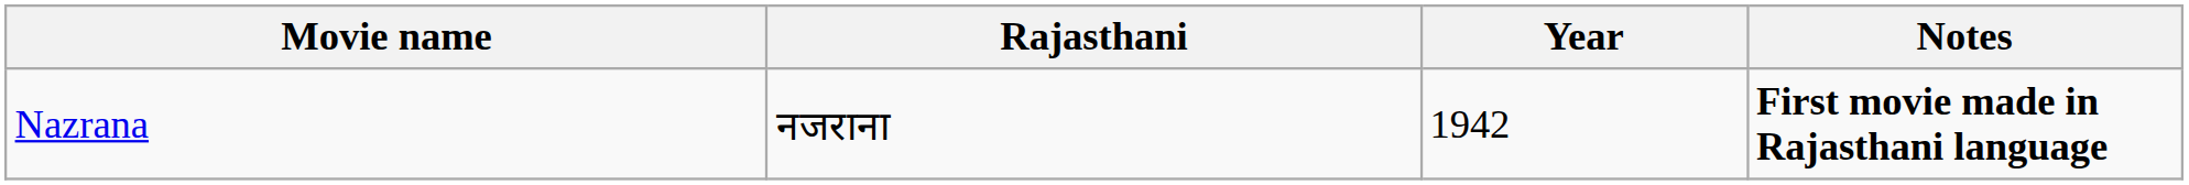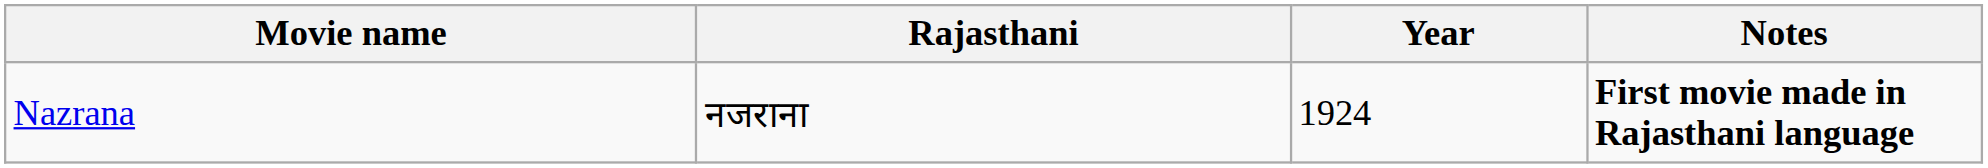Nazrana | Year: 1942 -> 1924
